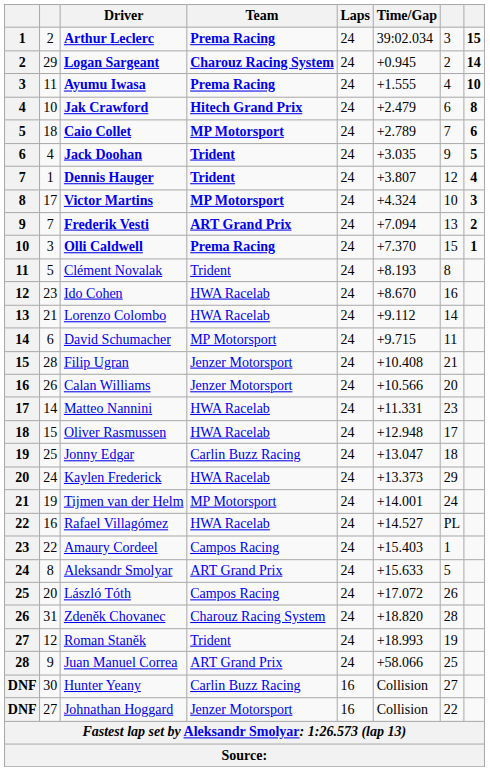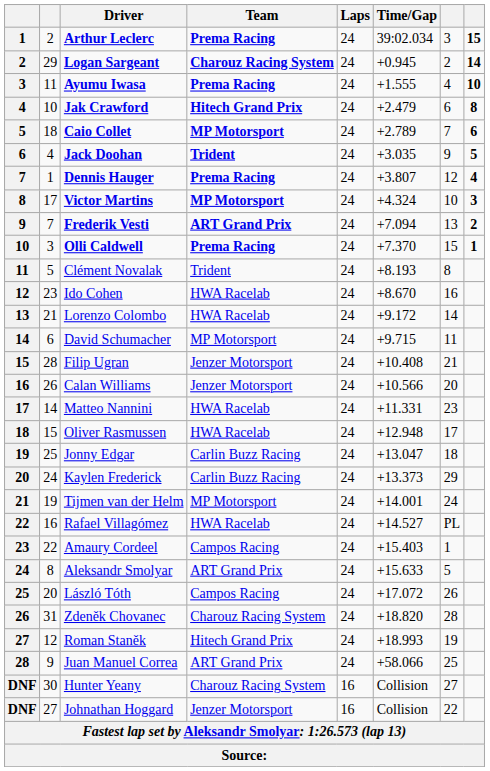Dennis Hauger | Team: Trident -> Prema Racing
Lorenzo Colombo | Time/Gap: +9.112 -> +9.172
Kaylen Frederick | Team: HWA Racelab -> Carlin Buzz Racing
Roman Staněk | Team: Trident -> Hitech Grand Prix
Hunter Yeany | Team: Carlin Buzz Racing -> Charouz Racing System
